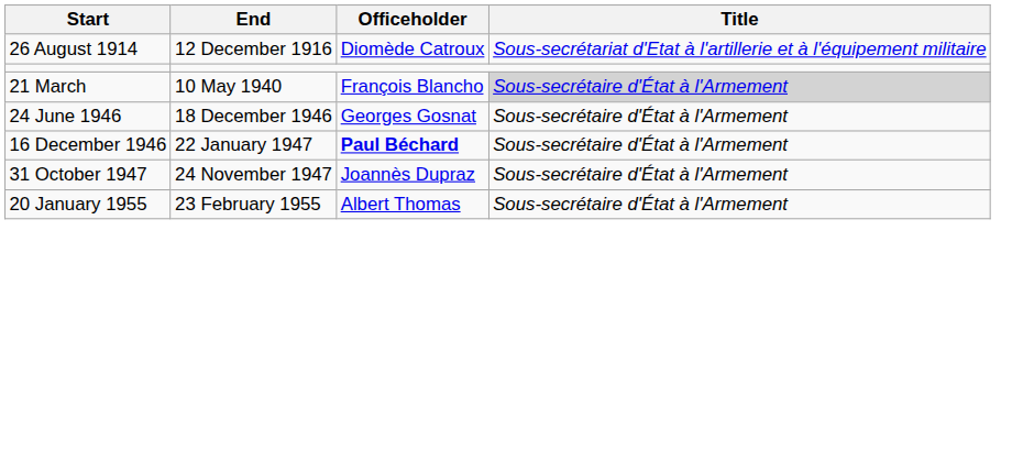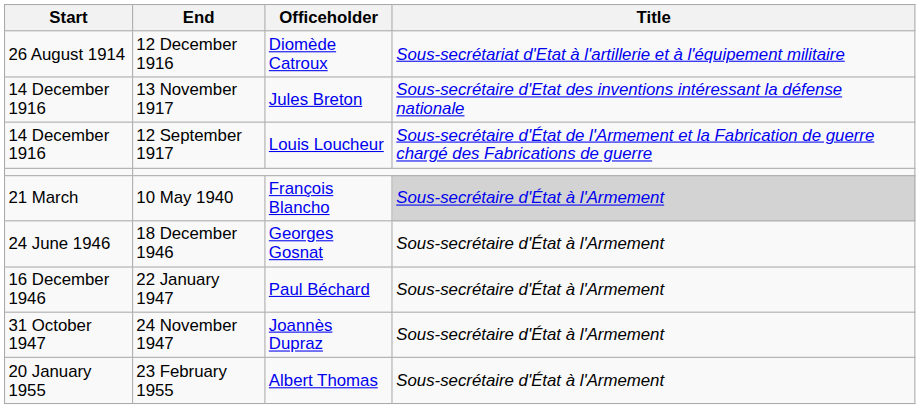+ row: 14 December 1916 | 13 November 1917 | Jules Breton | Sous-secrétaire d'Etat des inventions intéressant la défense nationale
+ row: 14 December 1916 | 12 September 1917 | Louis Loucheur | Sous-secrétaire d'État de l'Armement et la Fabrication de guerre chargé des Fabrications de guerre
22 January 1947 | Officeholder: bold -> normal
